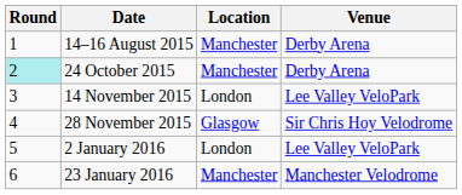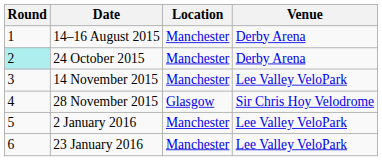14 November 2015 | Location: London -> Manchester
2 January 2016 | Location: London -> Manchester
23 January 2016 | Venue: Manchester Velodrome -> Lee Valley VeloPark
